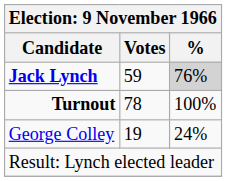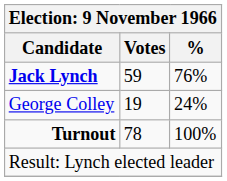Jack Lynch | %: lightgrey background -> no background
rows swapped: George Colley <-> Turnout
